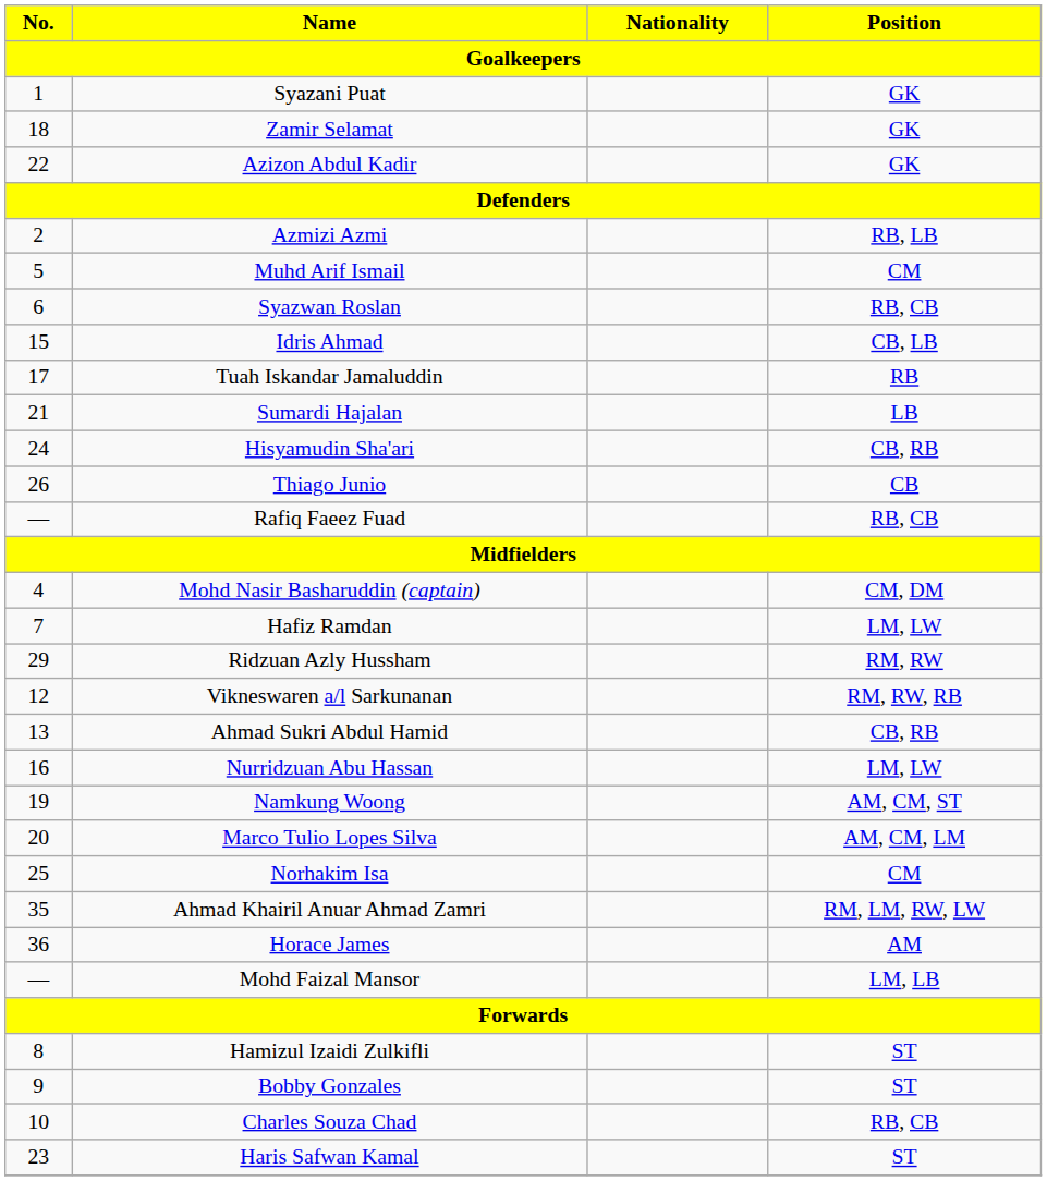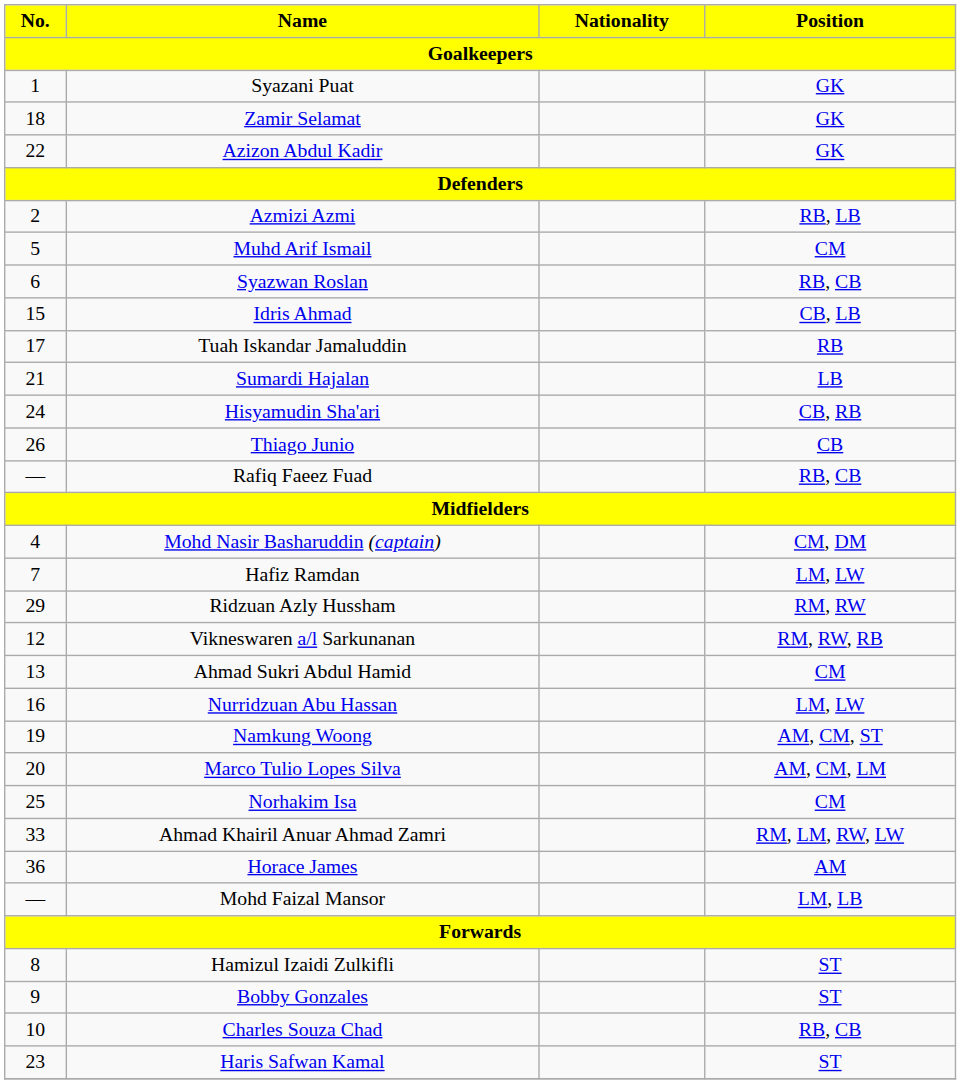Ahmad Sukri Abdul Hamid | Position: CB, RB -> CM
Ahmad Khairil Anuar Ahmad Zamri | No.: 35 -> 33
